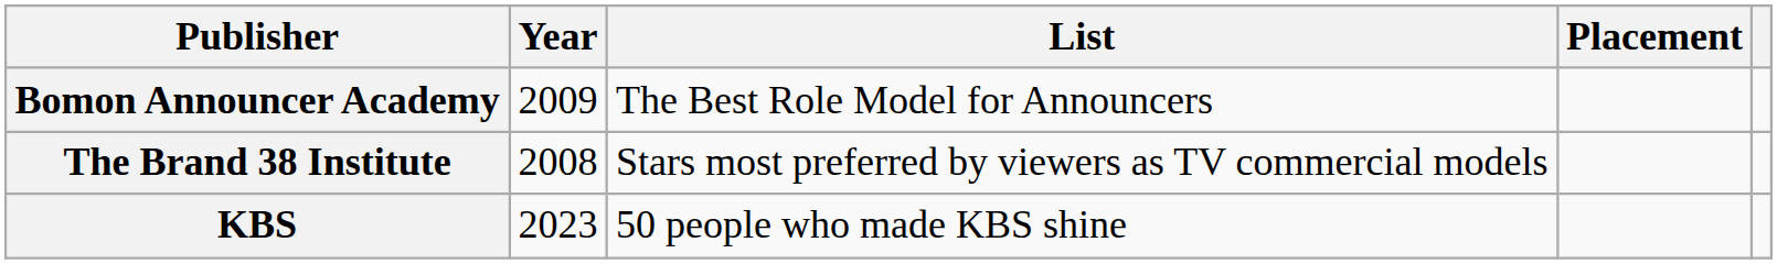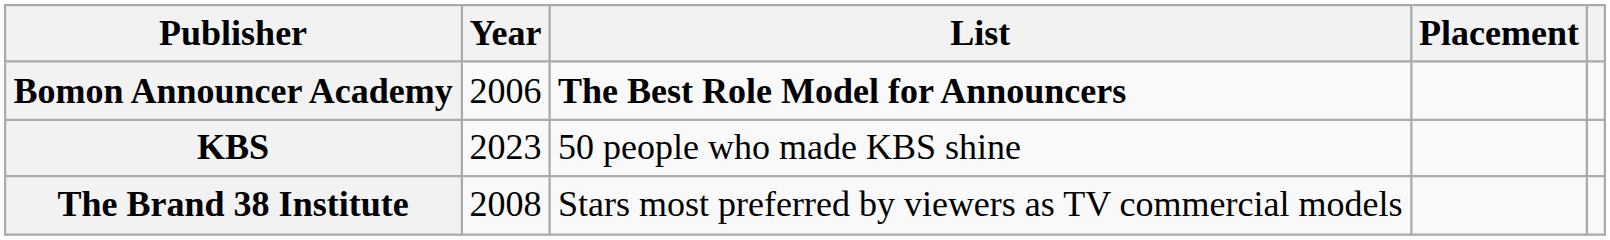Bomon Announcer Academy | Year: 2009 -> 2006
Bomon Announcer Academy | List: normal -> bold
rows swapped: The Brand 38 Institute <-> KBS
